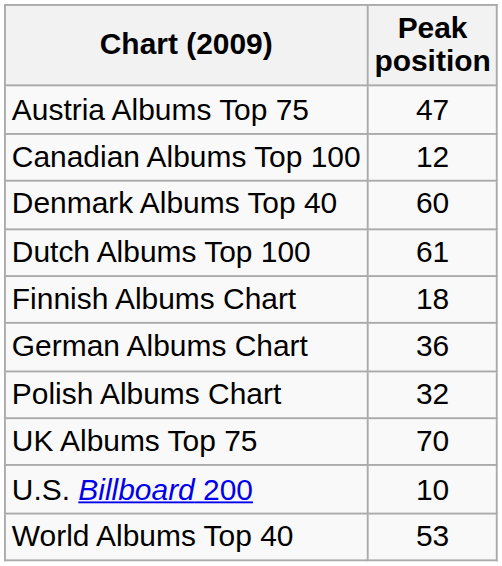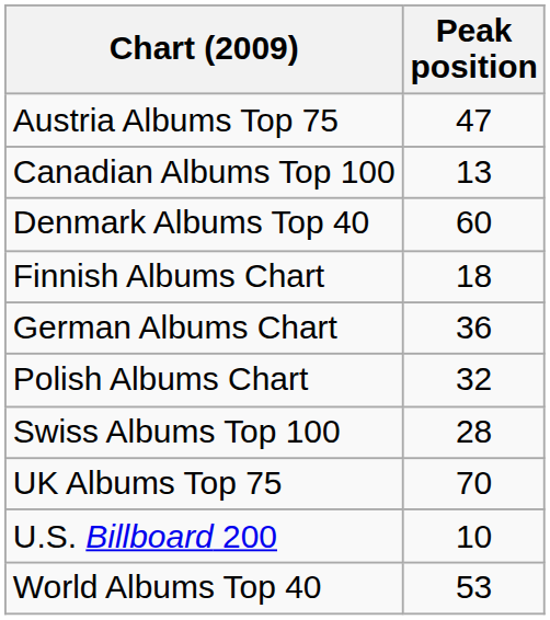Canadian Albums Top 100 | Peak position: 12 -> 13
- row: Dutch Albums Top 100 | 61
+ row: Swiss Albums Top 100 | 28
